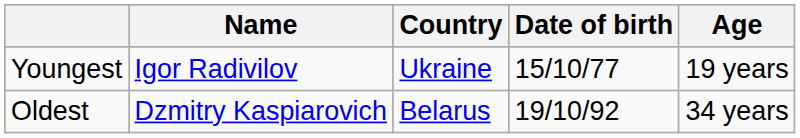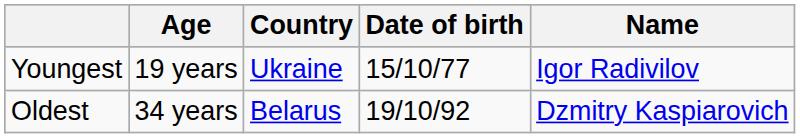columns swapped: Name <-> Age
